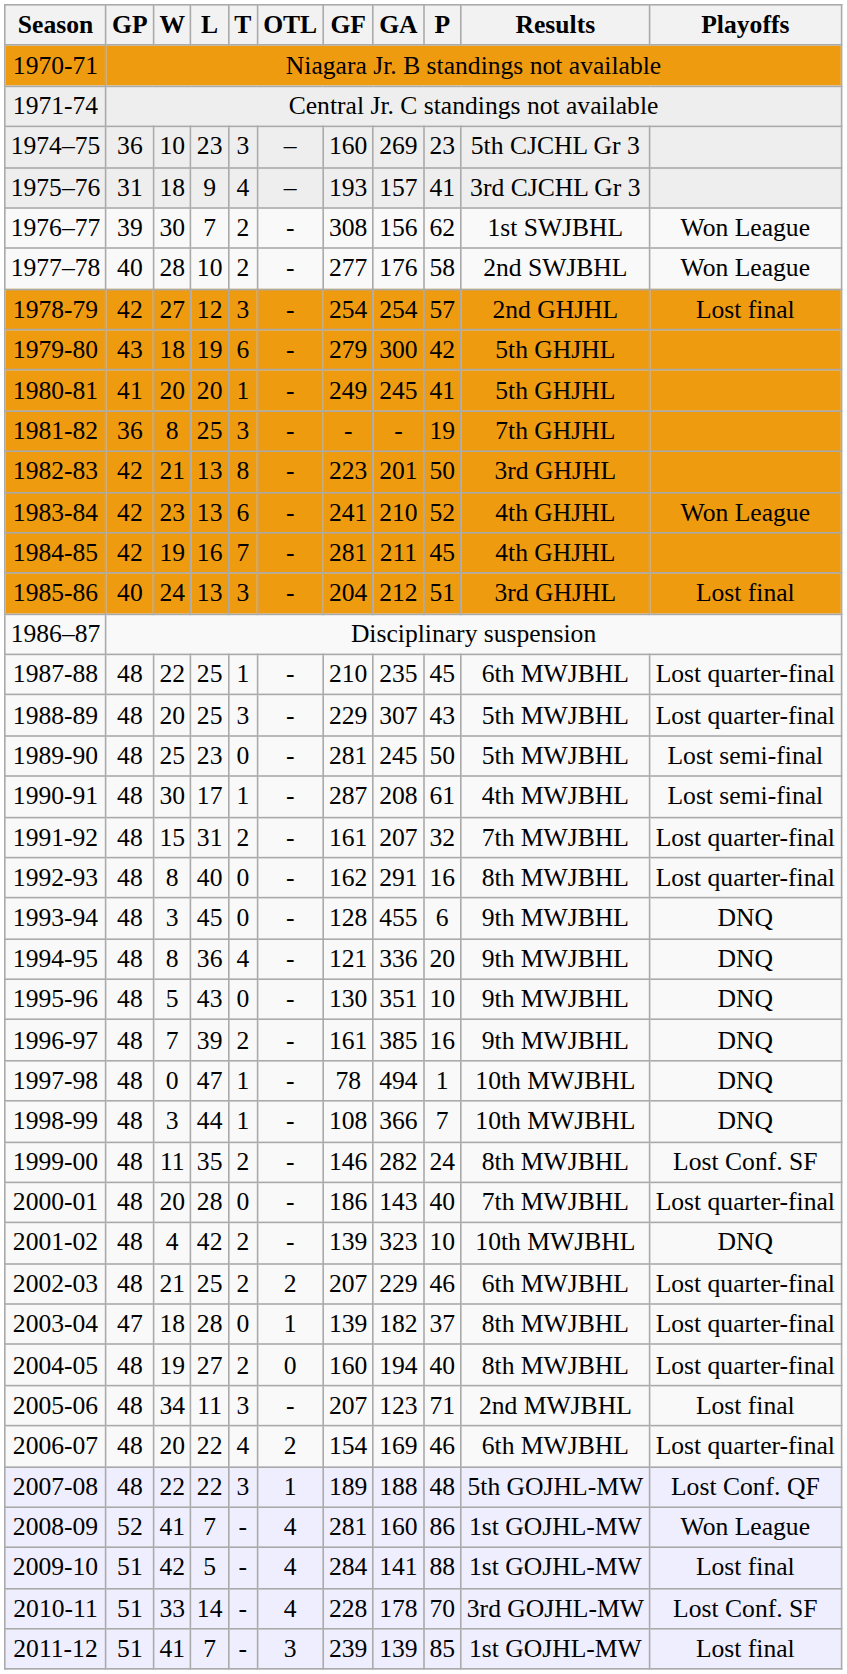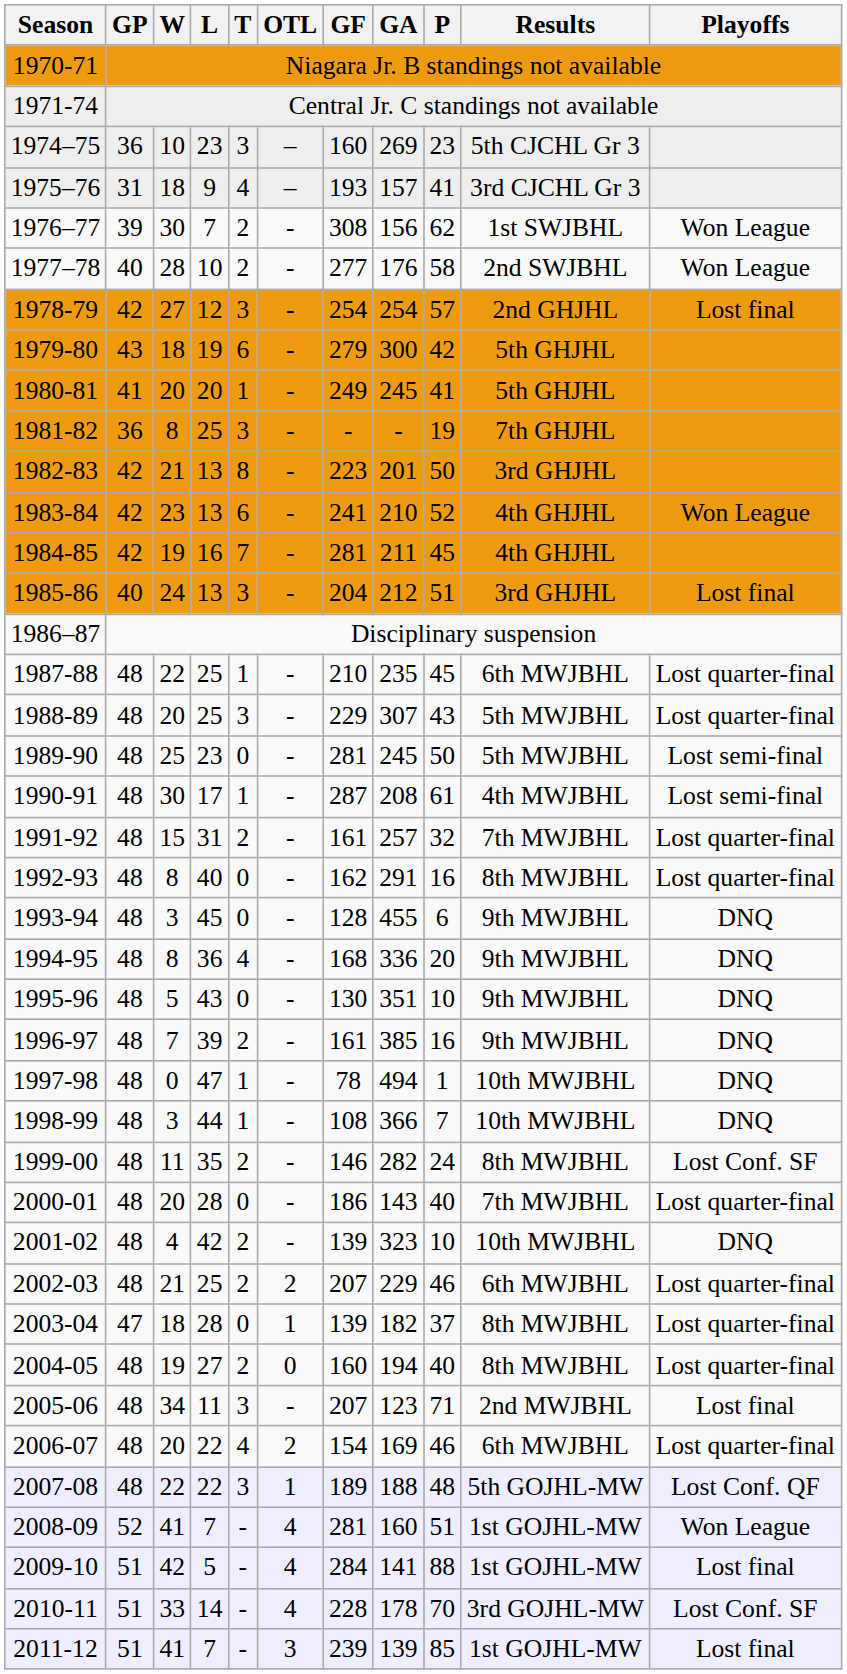1991-92 | GA: 207 -> 257
1994-95 | GF: 121 -> 168
2008-09 | P: 86 -> 51
